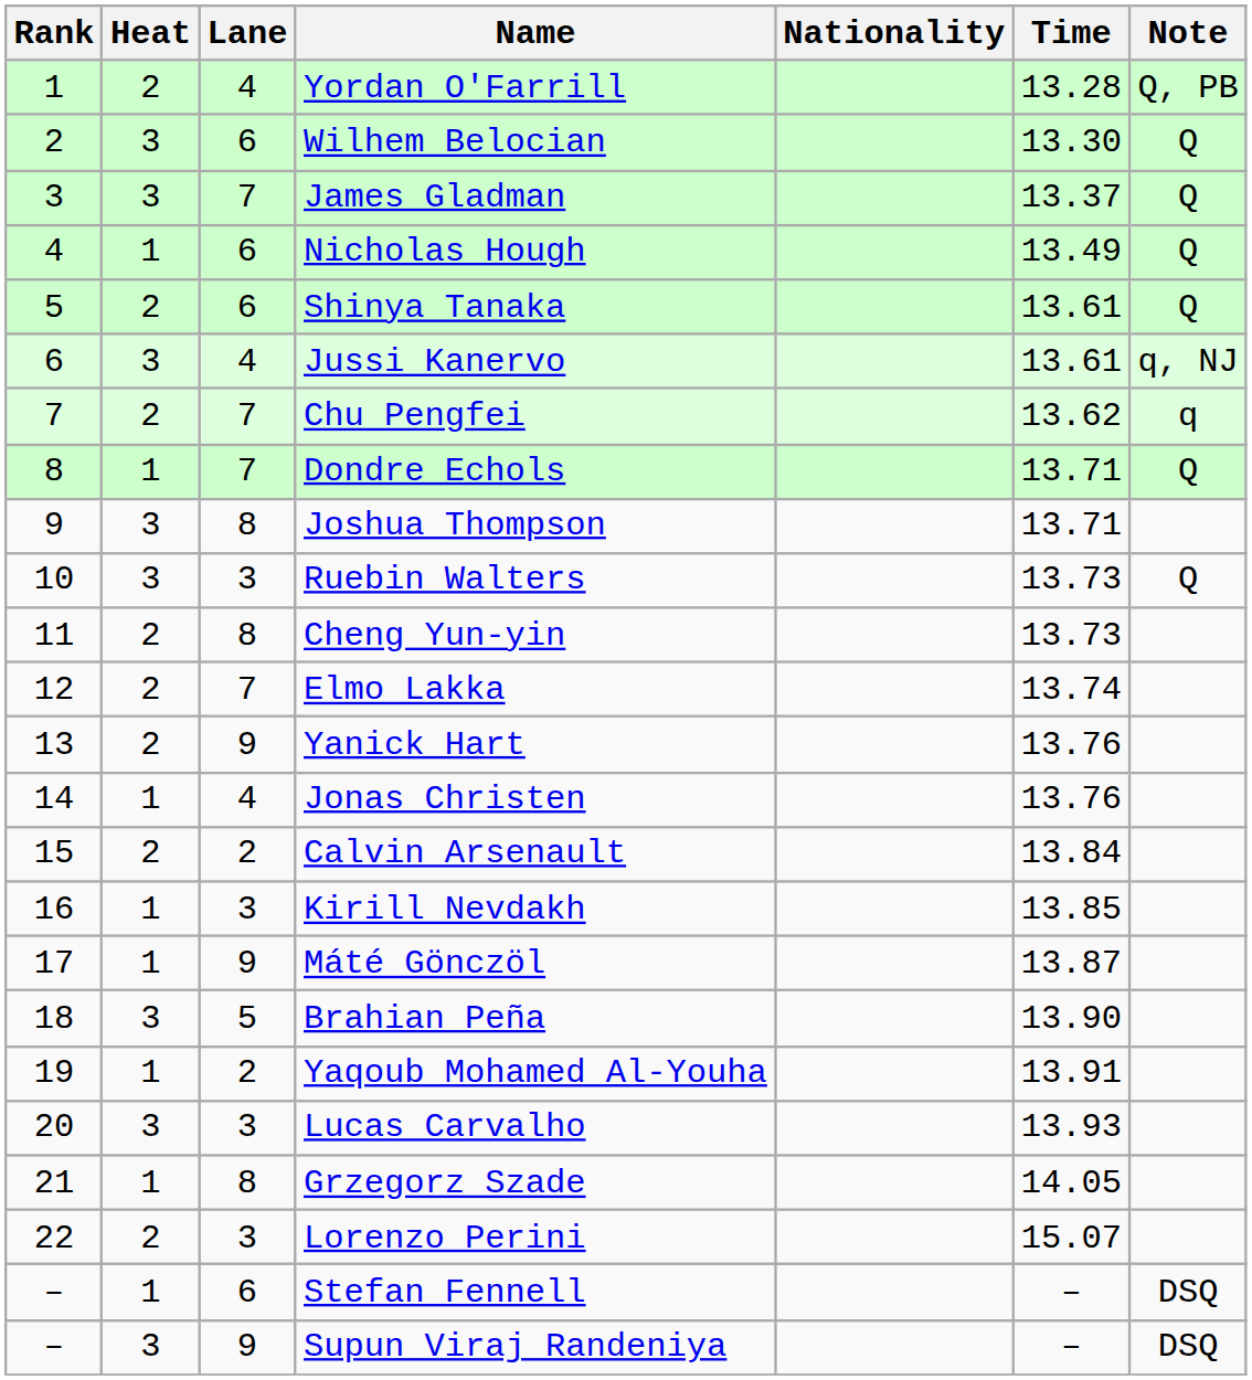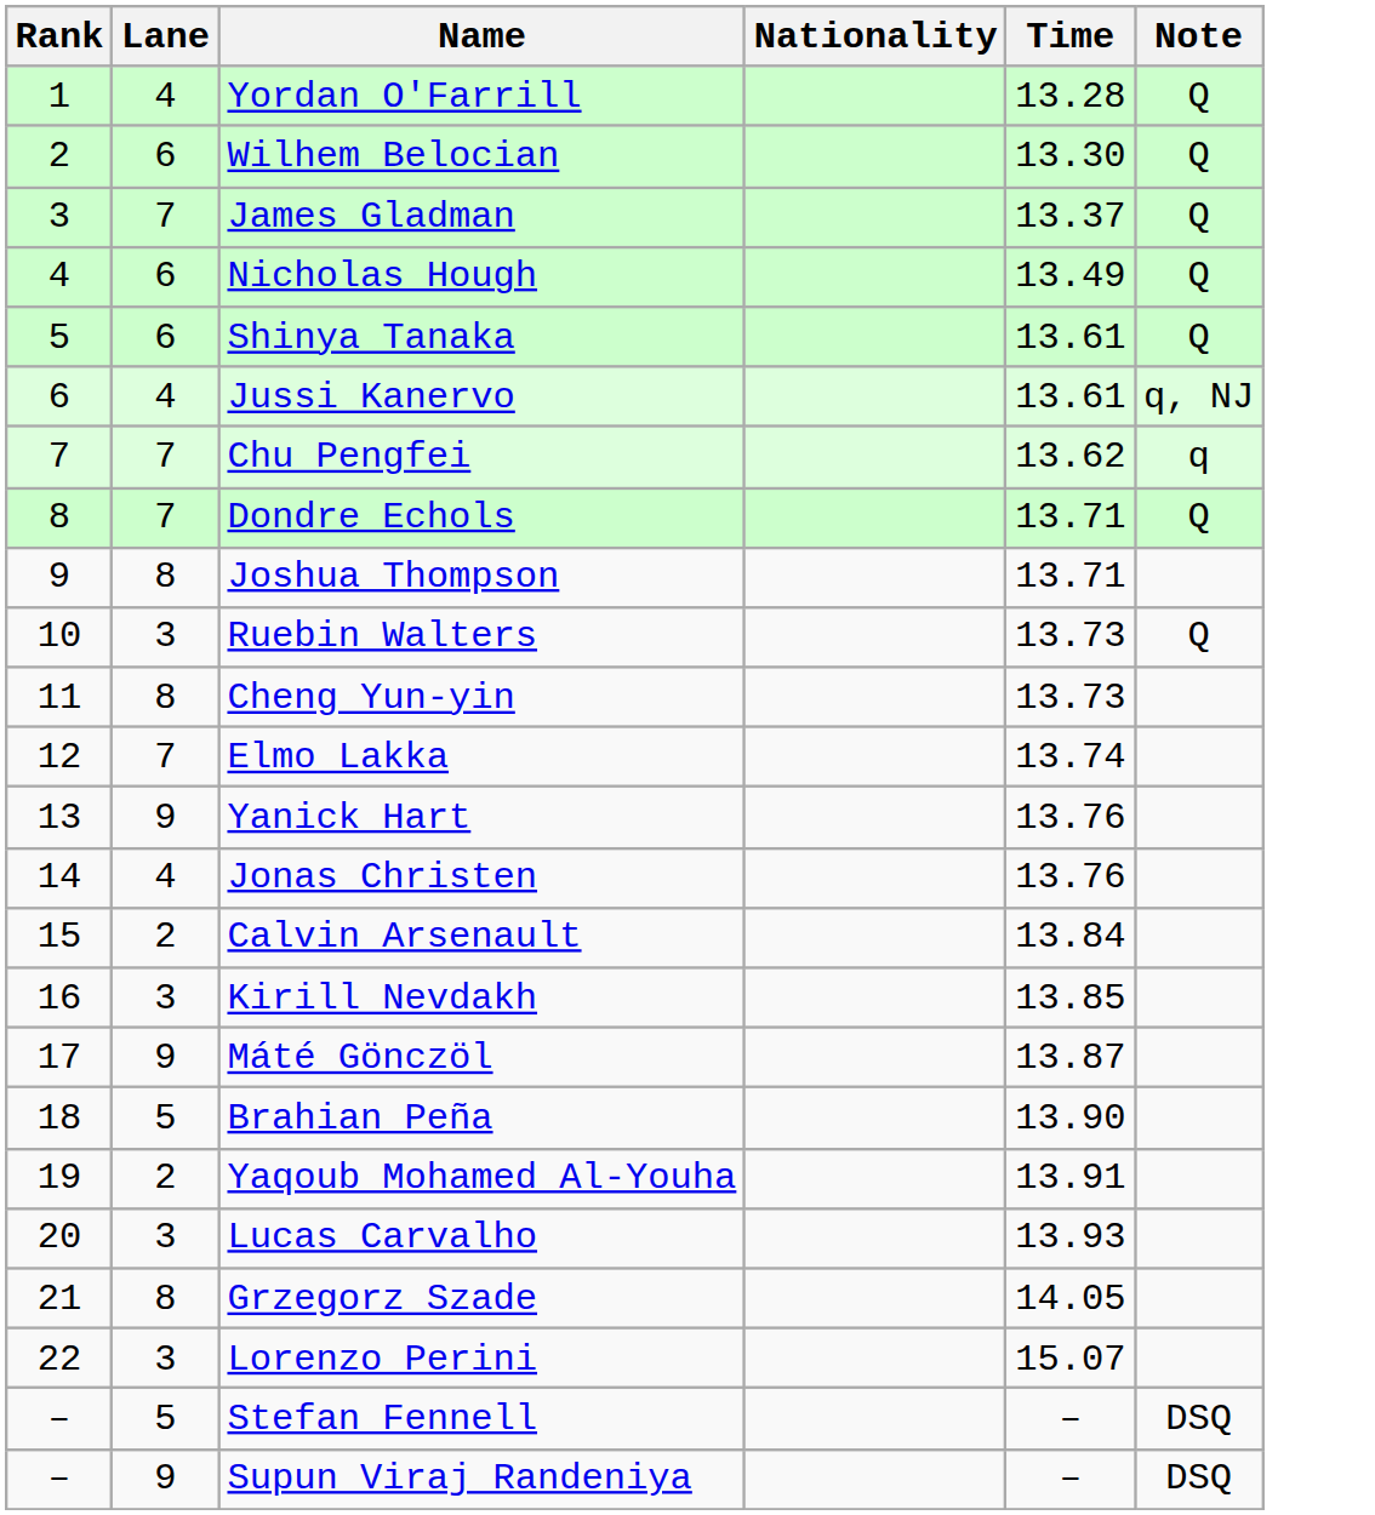- column: Heat | 2 | 3 | 3 | 1 | 2 | 3 | 2 | 1 | 3 | 3 | 2 | 2 | 2 | 1 | 2 | 1 | 1 | 3 | 1 | 3 | 1 | 2 | 1 | 3
Yordan O'Farrill | Note: Q, PB -> Q
Stefan Fennell | Lane: 6 -> 5
